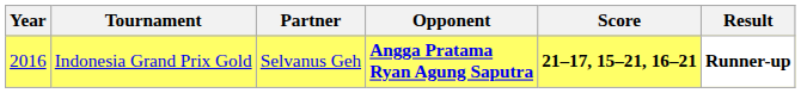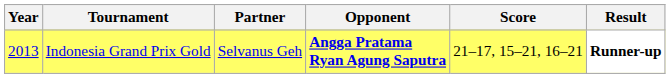Indonesia Grand Prix Gold | Year: 2016 -> 2013
Indonesia Grand Prix Gold | Score: bold -> normal
